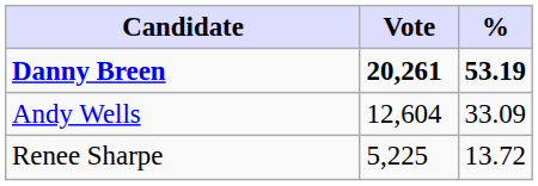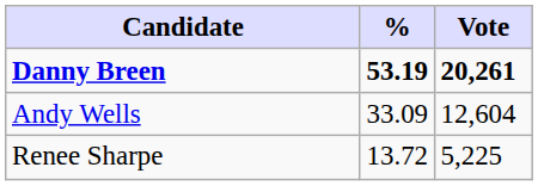columns swapped: Vote <-> %
